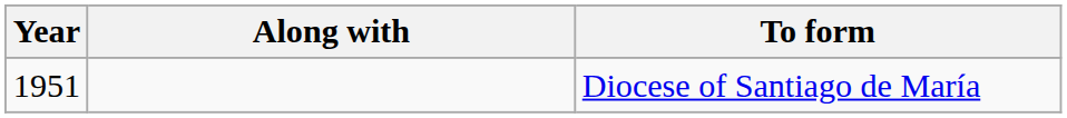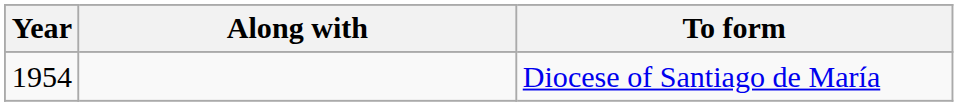Diocese of Santiago de María | Year: 1951 -> 1954
